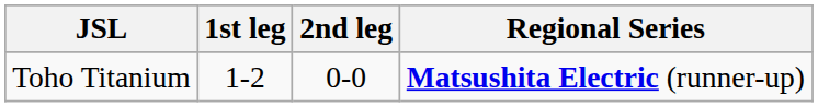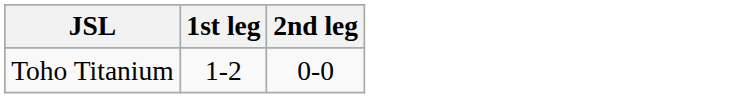- column: Regional Series | Matsushita Electric (runner-up)
